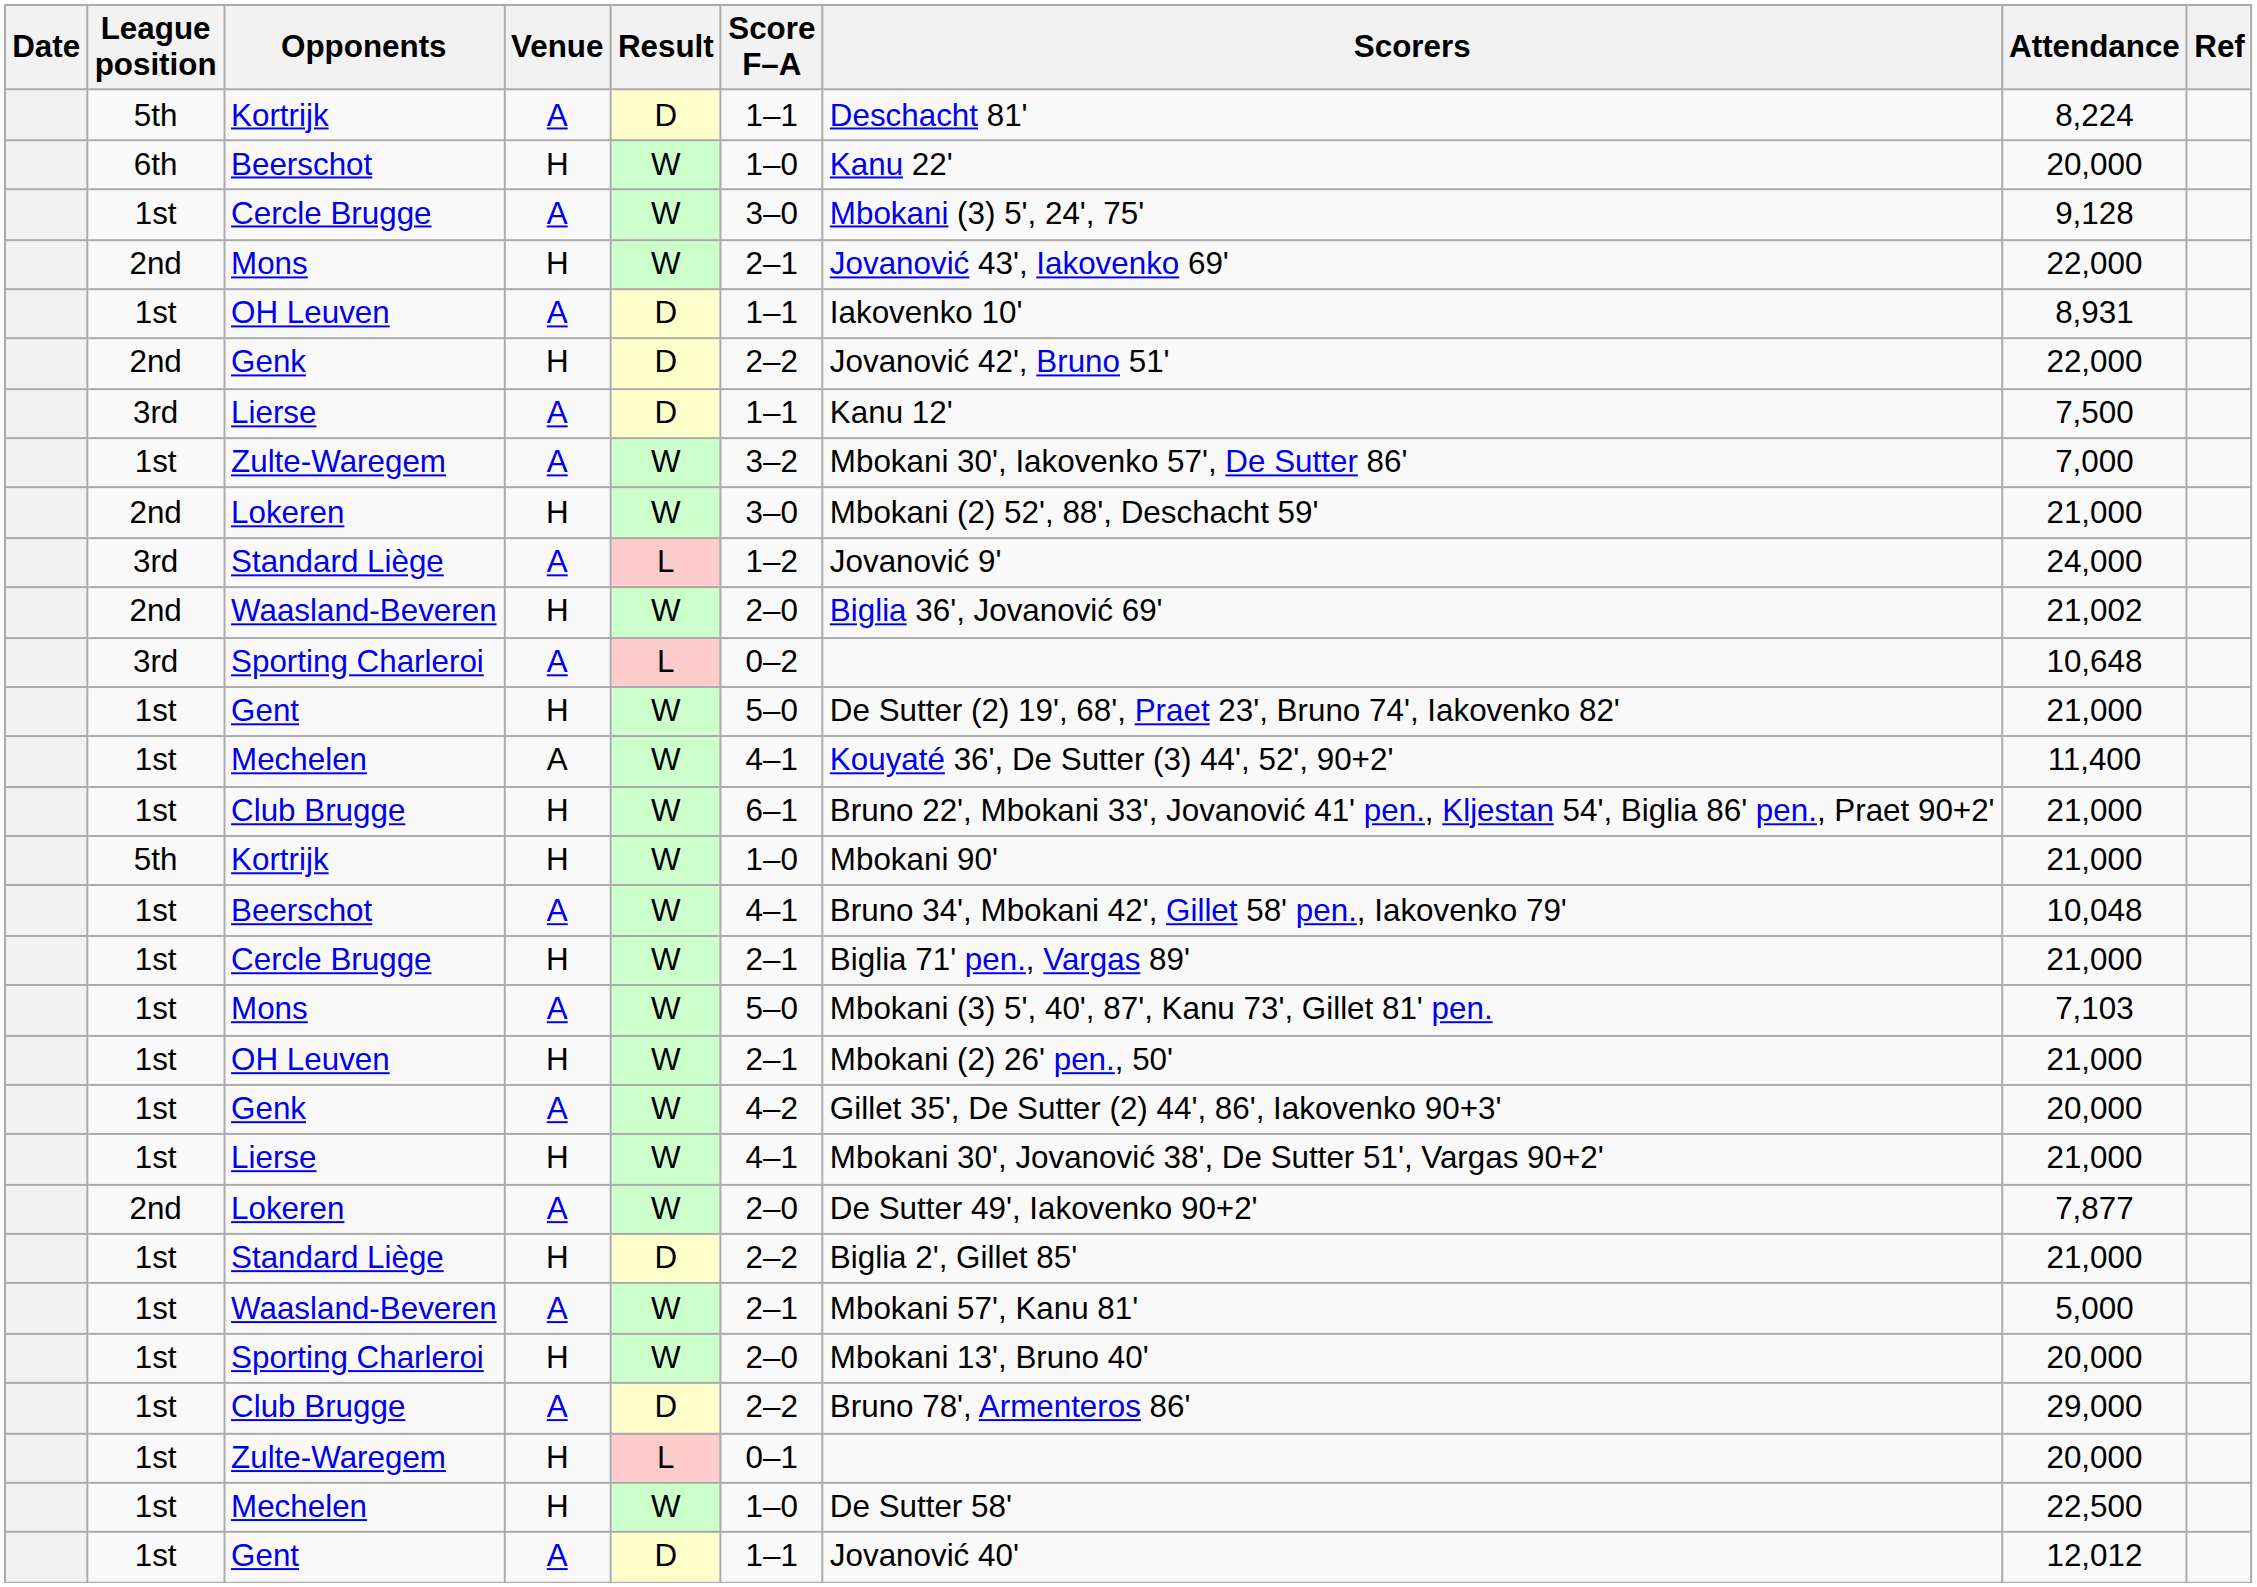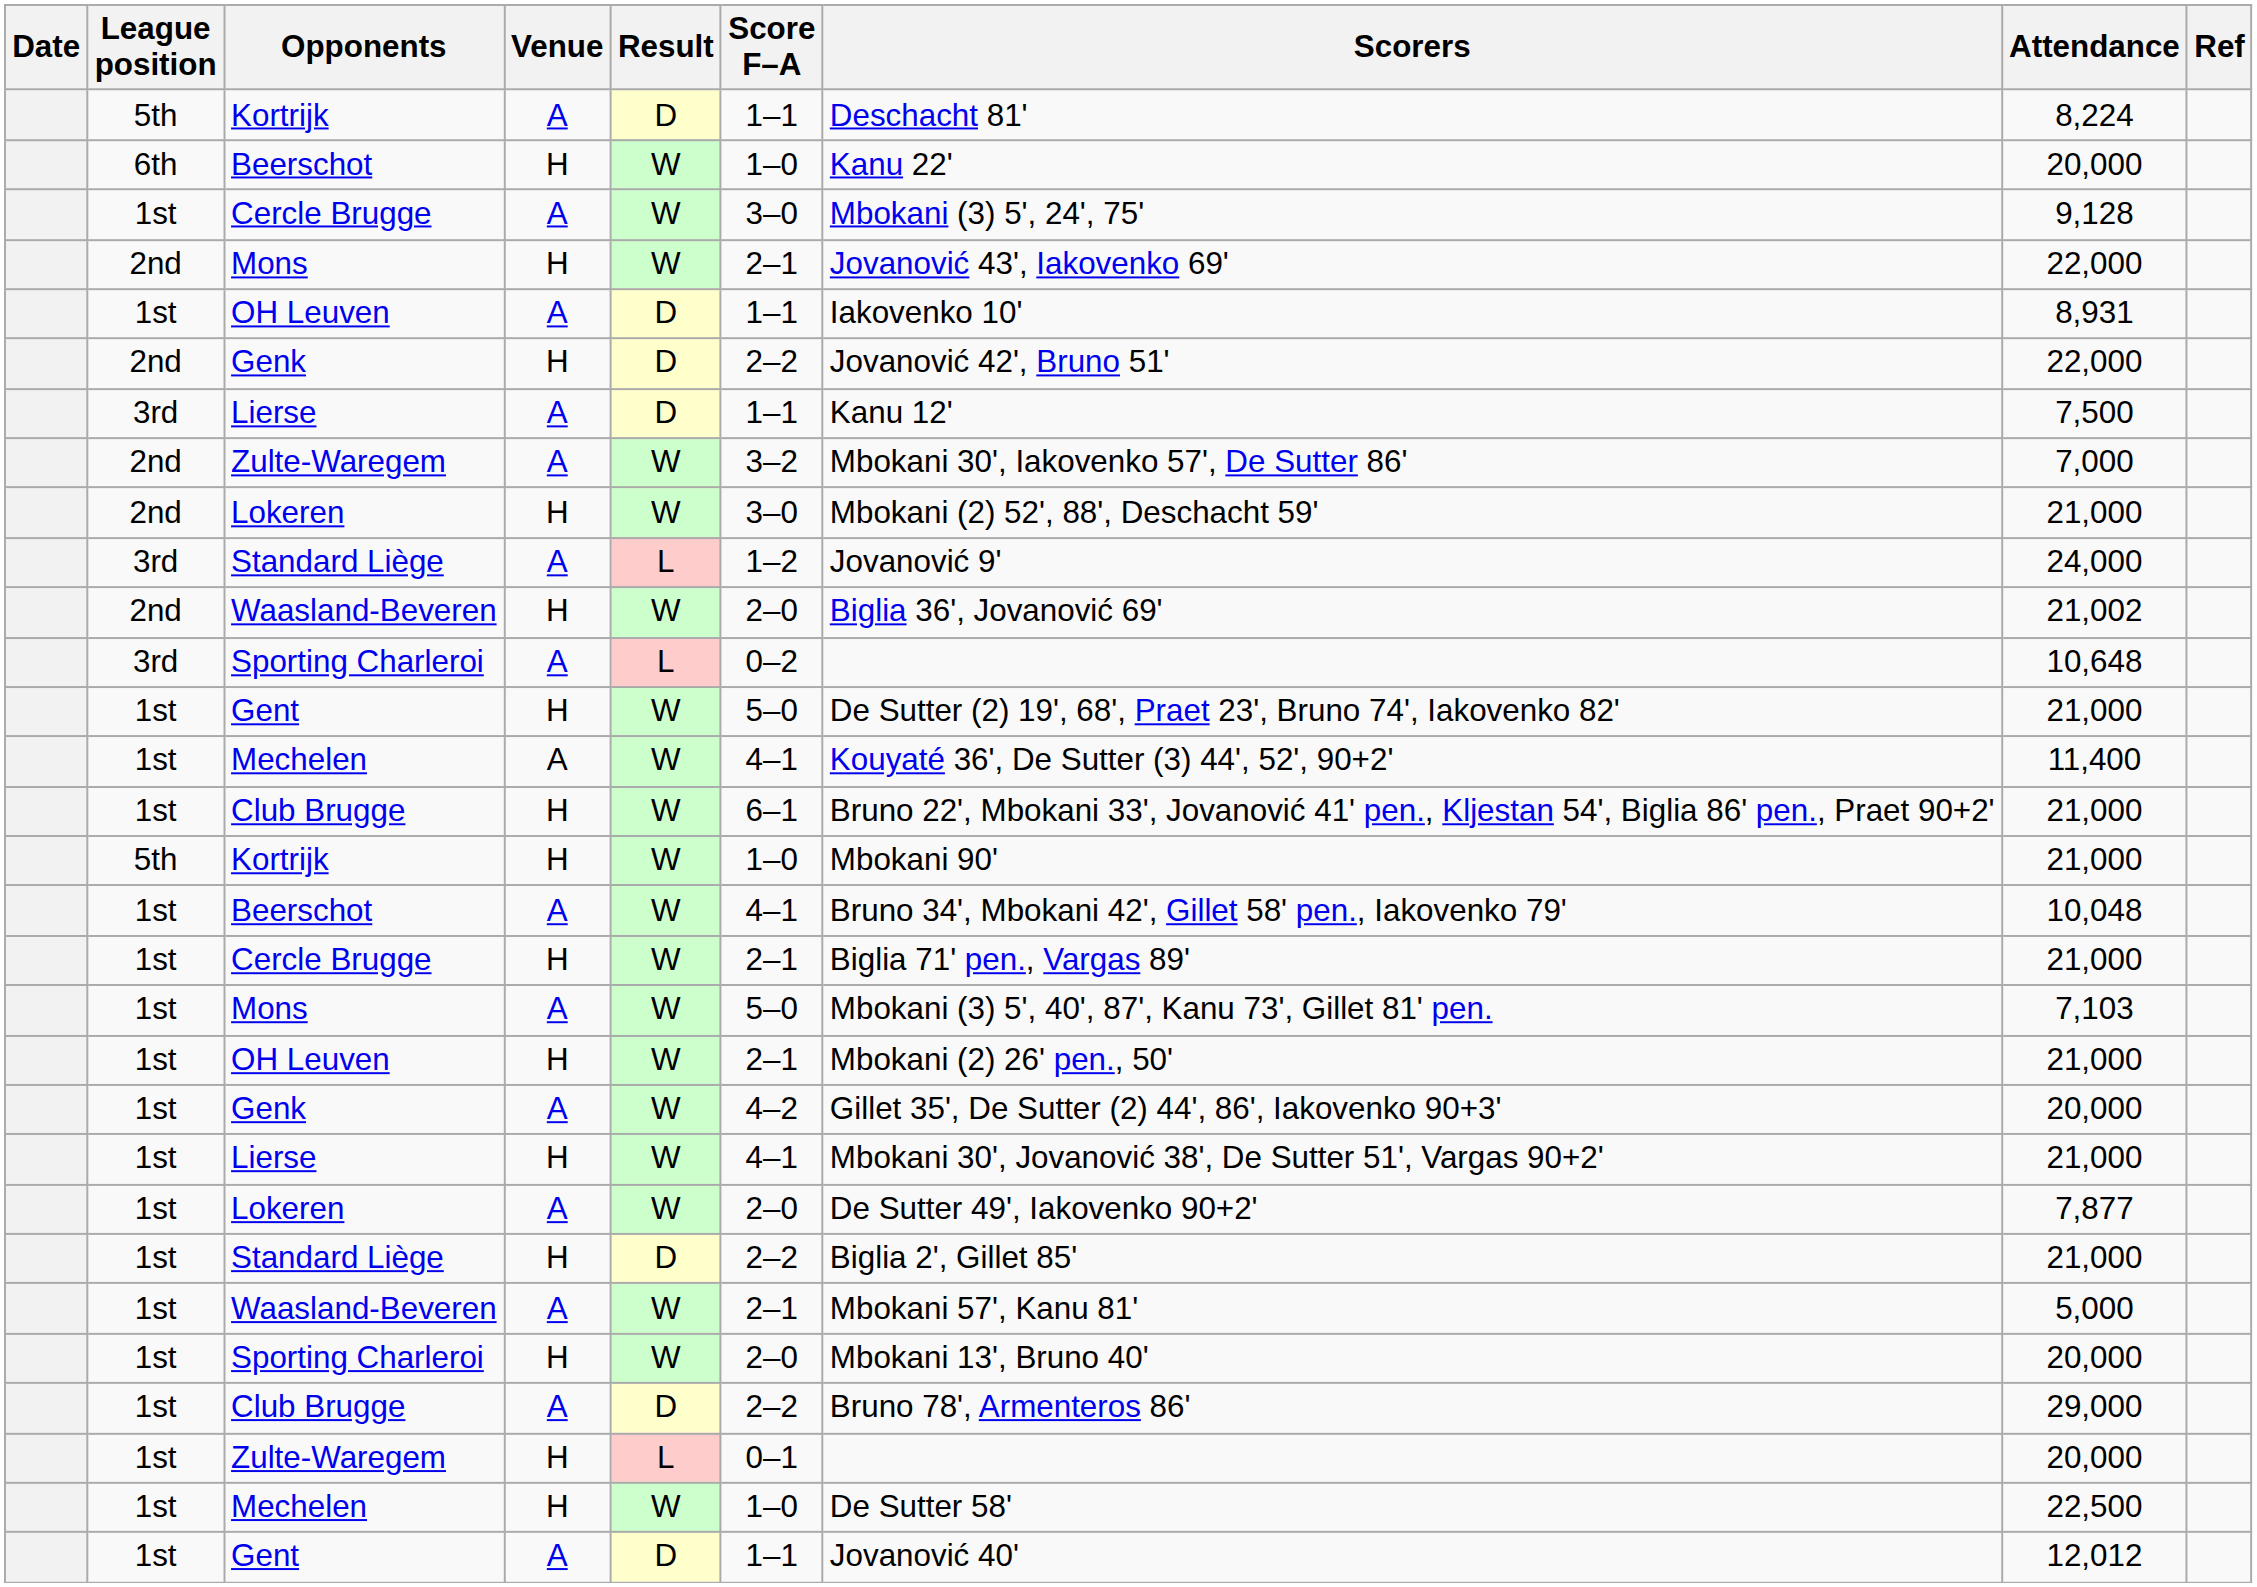Zulte-Waregem / A | League position: 1st -> 2nd
Lokeren / A | League position: 2nd -> 1st
